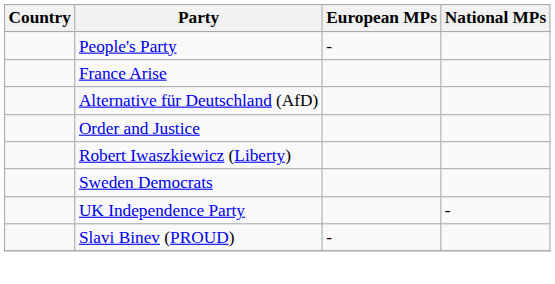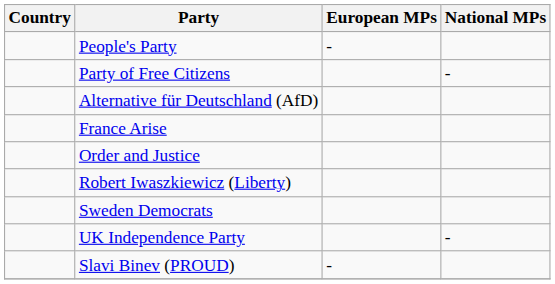+ row: Party of Free Citizens | -
rows swapped: France Arise <-> Alternative für Deutschland (AfD)
